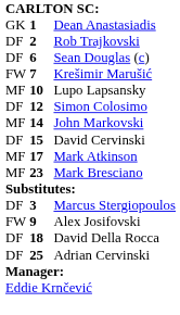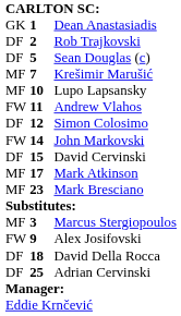Sean Douglas (c) | column 2: 6 -> 5
Krešimir Marušić | column 1: FW -> MF
+ row: FW | 11 | Andrew Vlahos
John Markovski | column 1: MF -> FW
Marcus Stergiopoulos | column 1: DF -> MF
